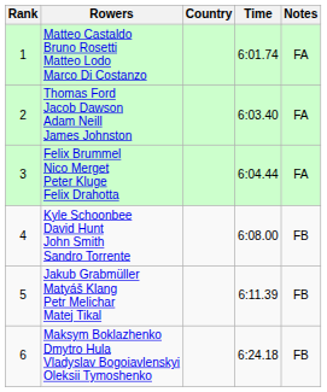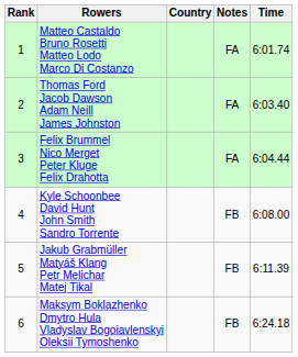columns swapped: Time <-> Notes
